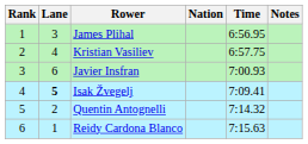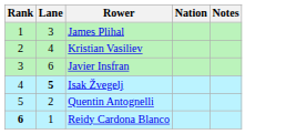- column: Time | 6:56.95 | 6:57.75 | 7:00.93 | 7:09.41 | 7:14.32 | 7:15.63
Reidy Cardona Blanco | Rank: normal -> bold
